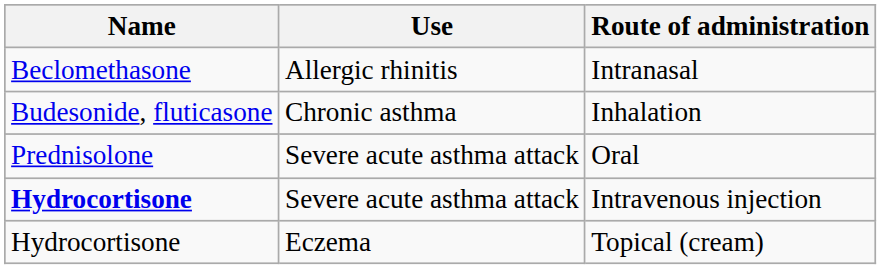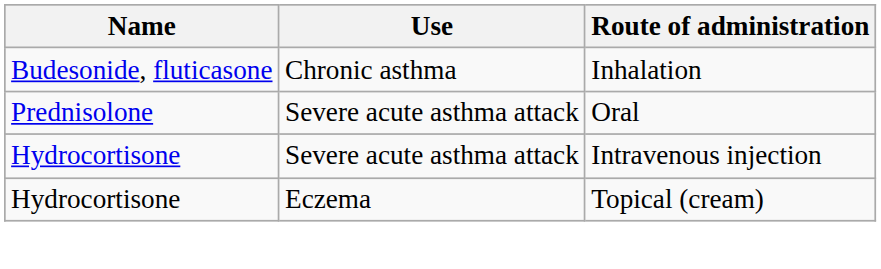- row: Beclomethasone | Allergic rhinitis | Intranasal
Intravenous injection | Name: bold -> normal
